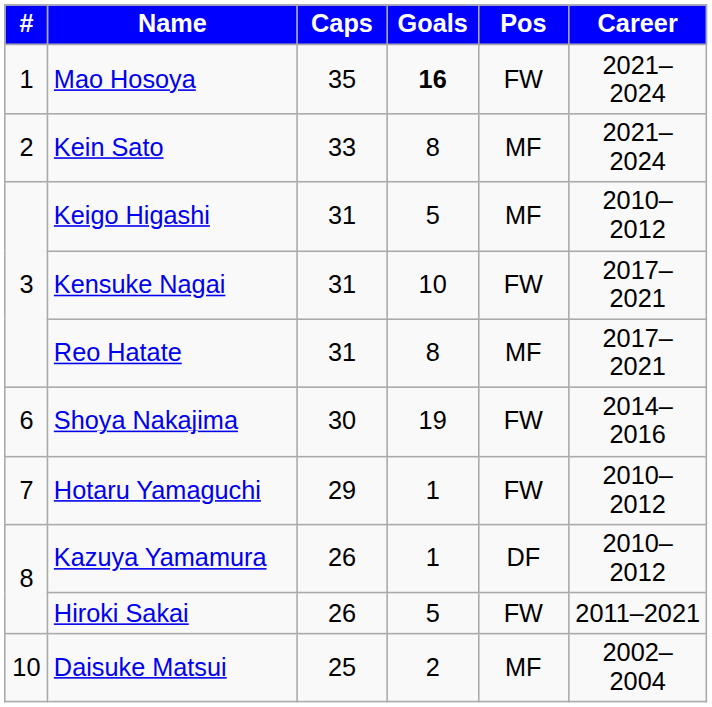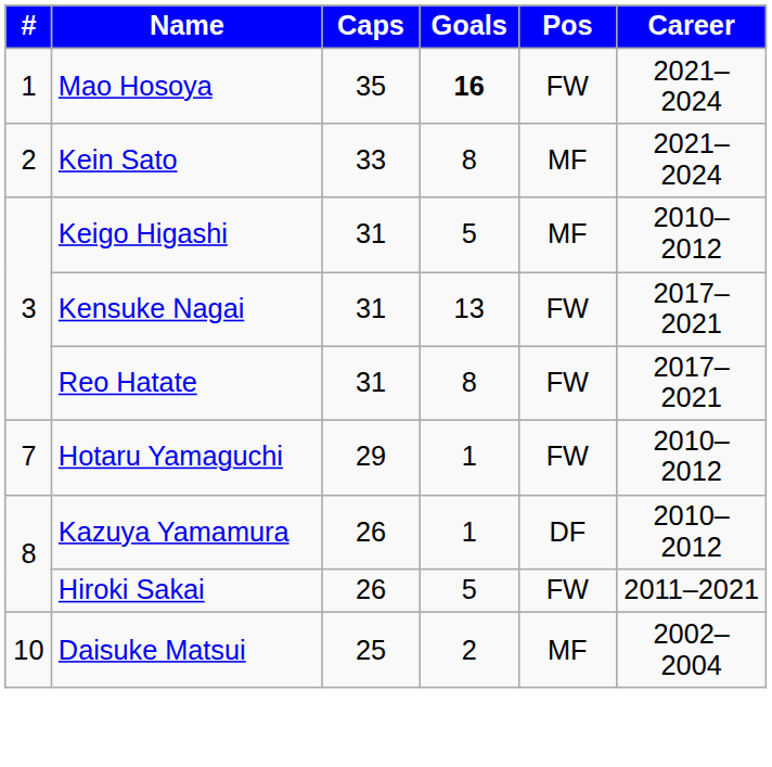Kensuke Nagai | Goals: 10 -> 13
Reo Hatate | Pos: MF -> FW
- row: 6 | Shoya Nakajima | 30 | 19 | FW | 2014–2016
